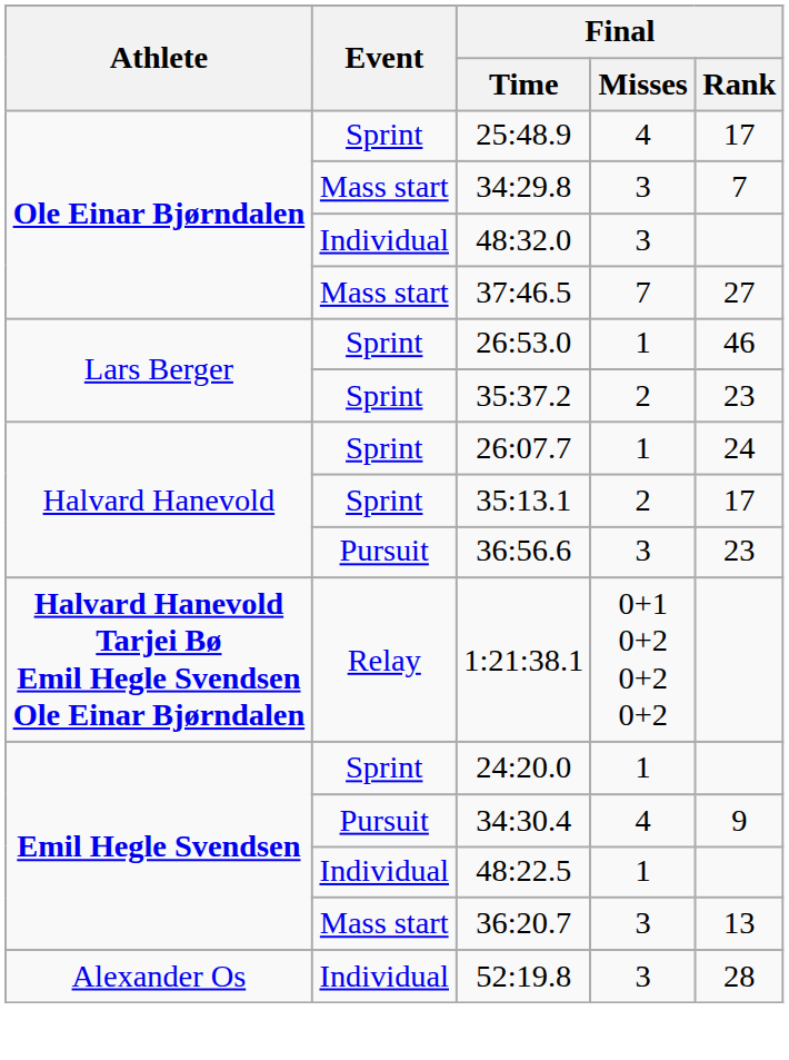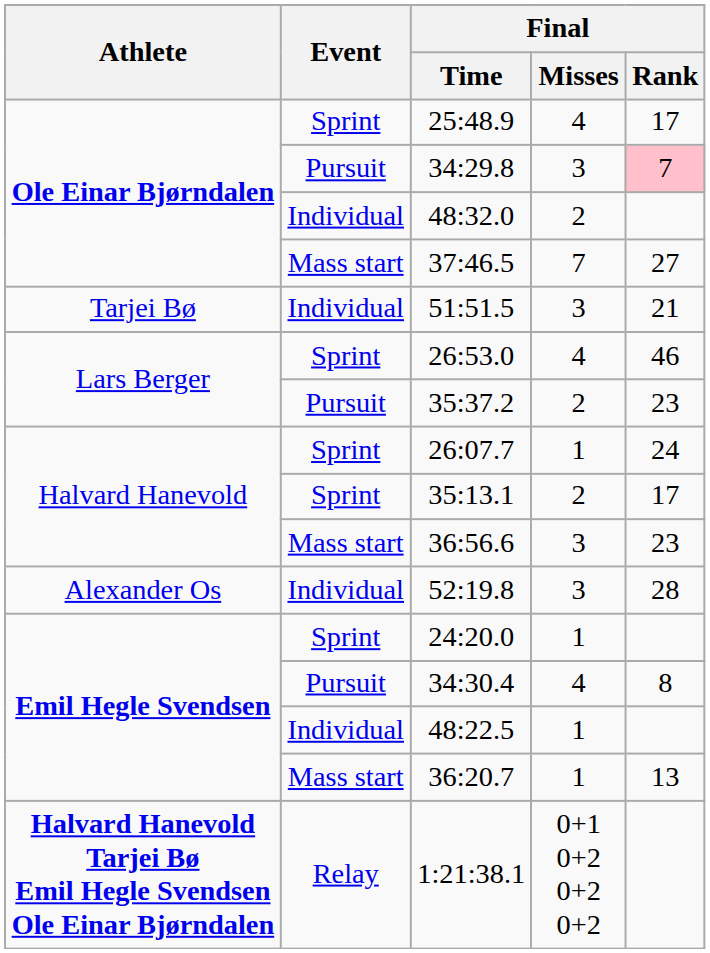34:29.8 | Event: Mass start -> Pursuit
34:29.8 | Final / Rank: no background -> pink background
48:32.0 | Final / Misses: 3 -> 2
+ row: Tarjei Bø | Individual | 51:51.5 | 3 | 21
26:53.0 | Final / Misses: 1 -> 4
35:37.2 | Event: Sprint -> Pursuit
36:56.6 | Event: Pursuit -> Mass start
rows swapped: 52:19.8 <-> 1:21:38.1
34:30.4 | Final / Rank: 9 -> 8
36:20.7 | Final / Misses: 3 -> 1
